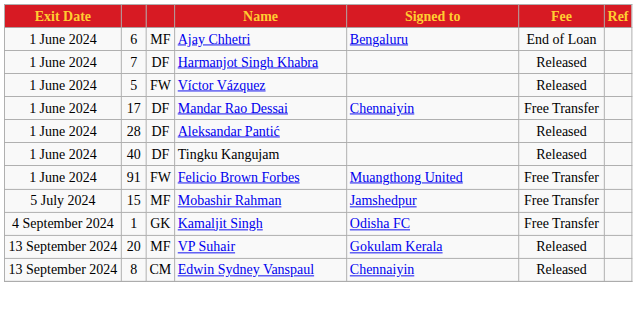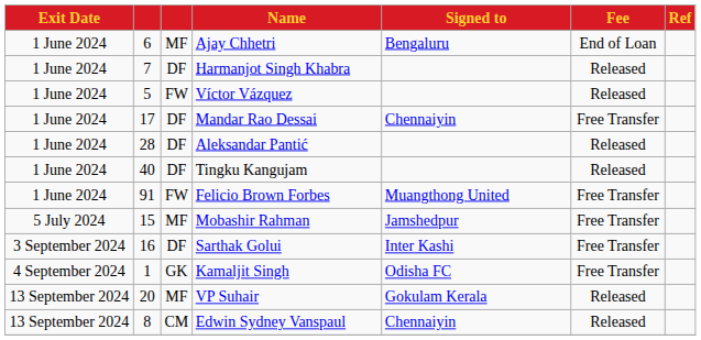+ row: 3 September 2024 | 16 | DF | Sarthak Golui | Inter Kashi | Free Transfer
